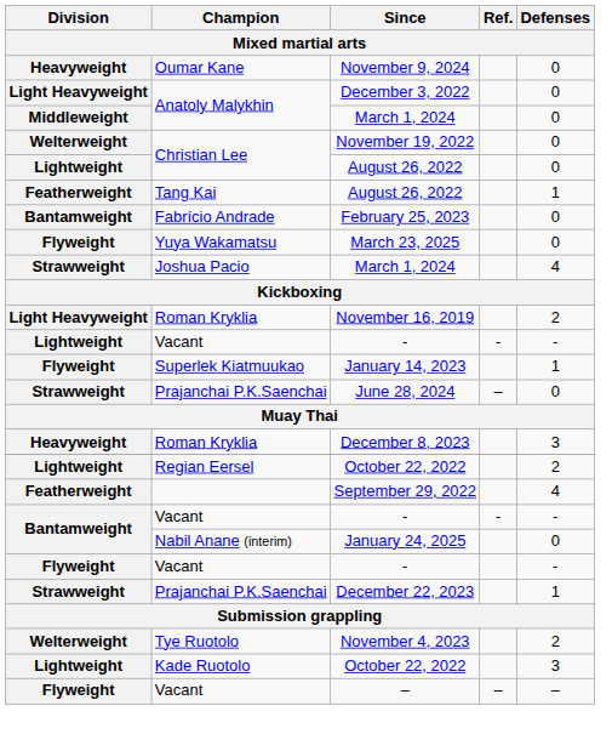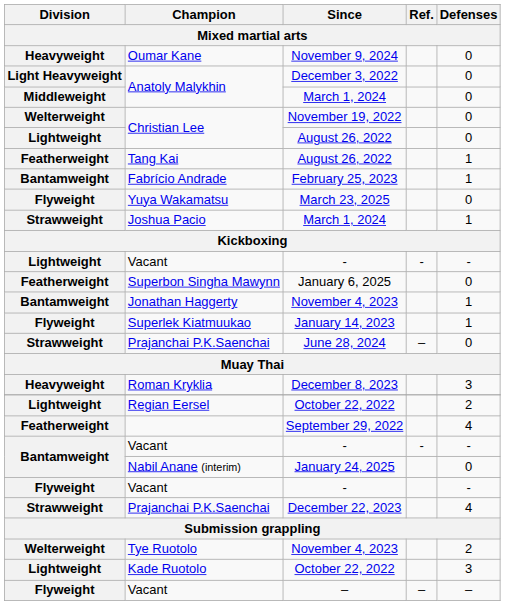February 25, 2023 | Defenses: 0 -> 1
Strawweight / March 1, 2024 | Defenses: 4 -> 1
- row: Light Heavyweight | Roman Kryklia | November 16, 2019 | 2
+ row: Featherweight | Superbon Singha Mawynn | January 6, 2025 | 0
+ row: Bantamweight | Jonathan Haggerty | November 4, 2023 | 1
December 22, 2023 | Defenses: 1 -> 4
